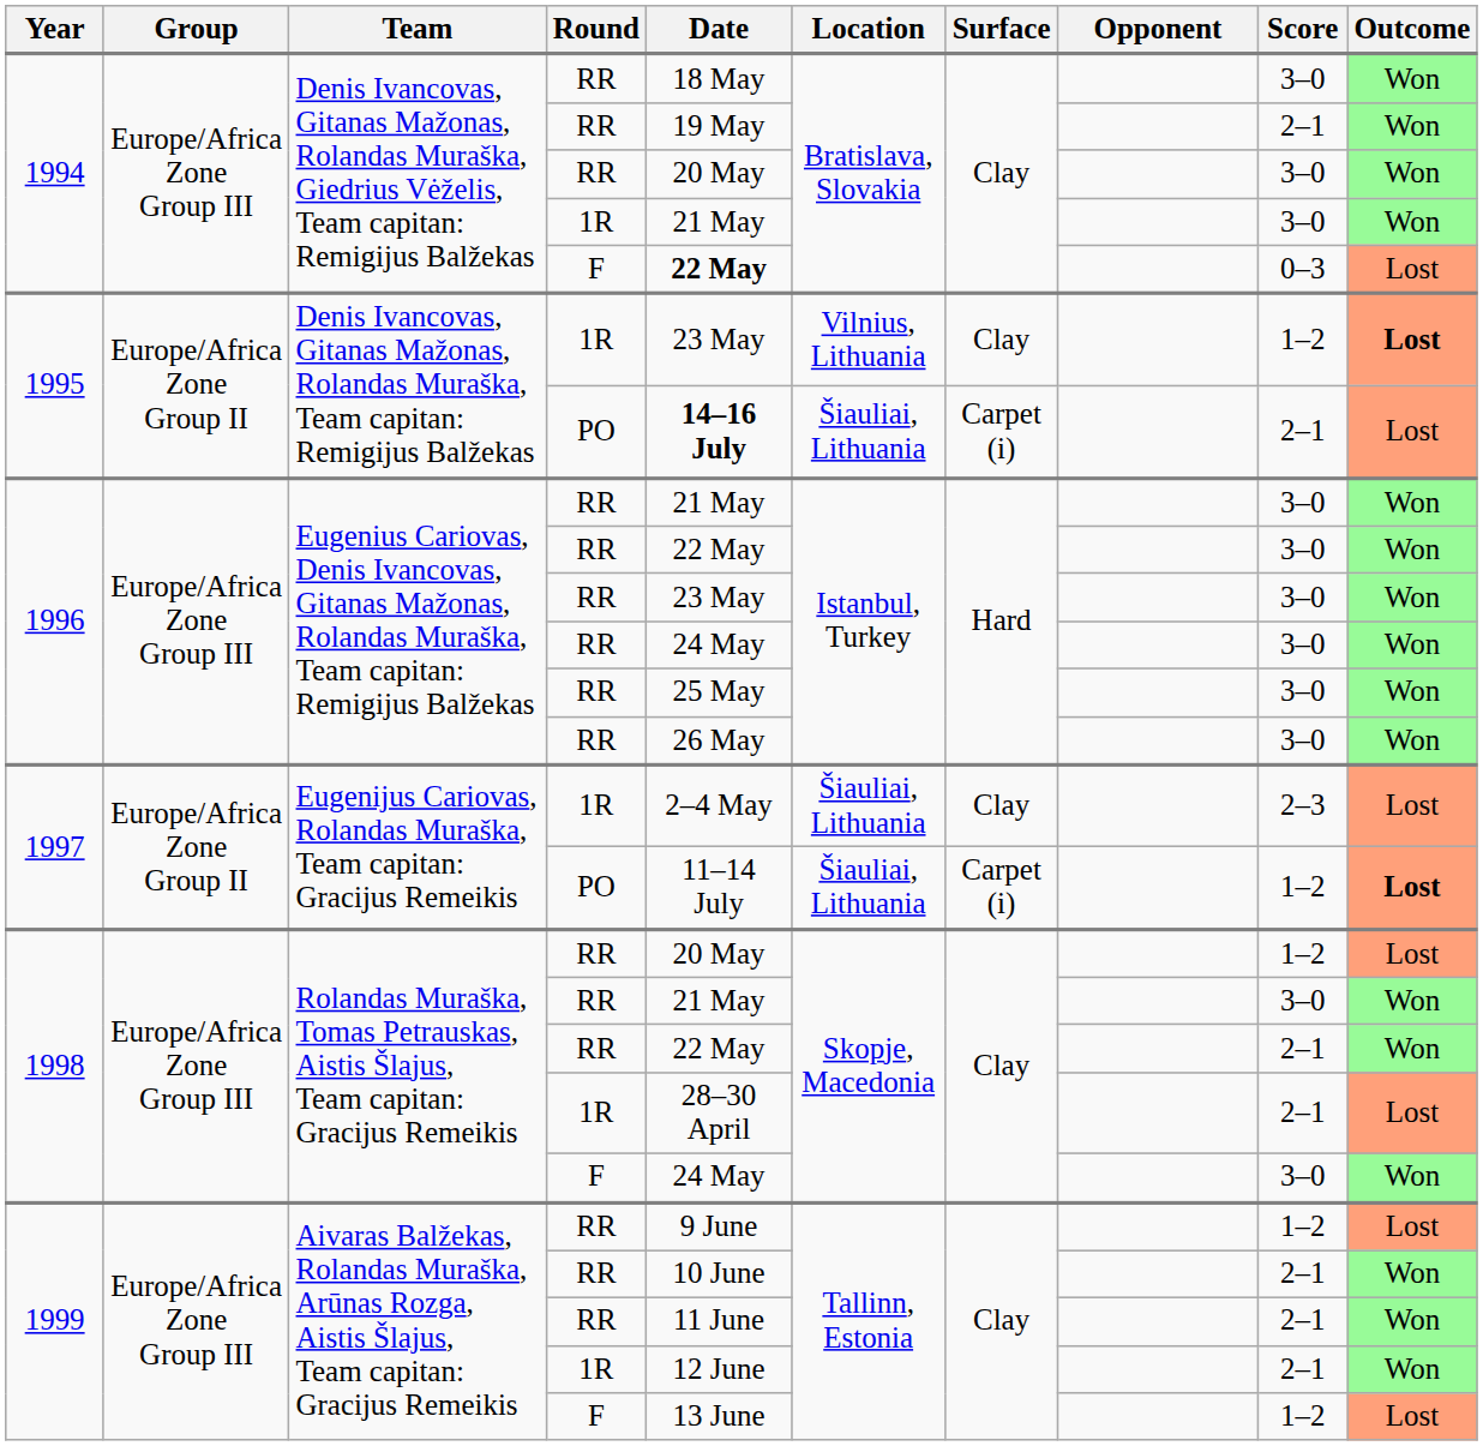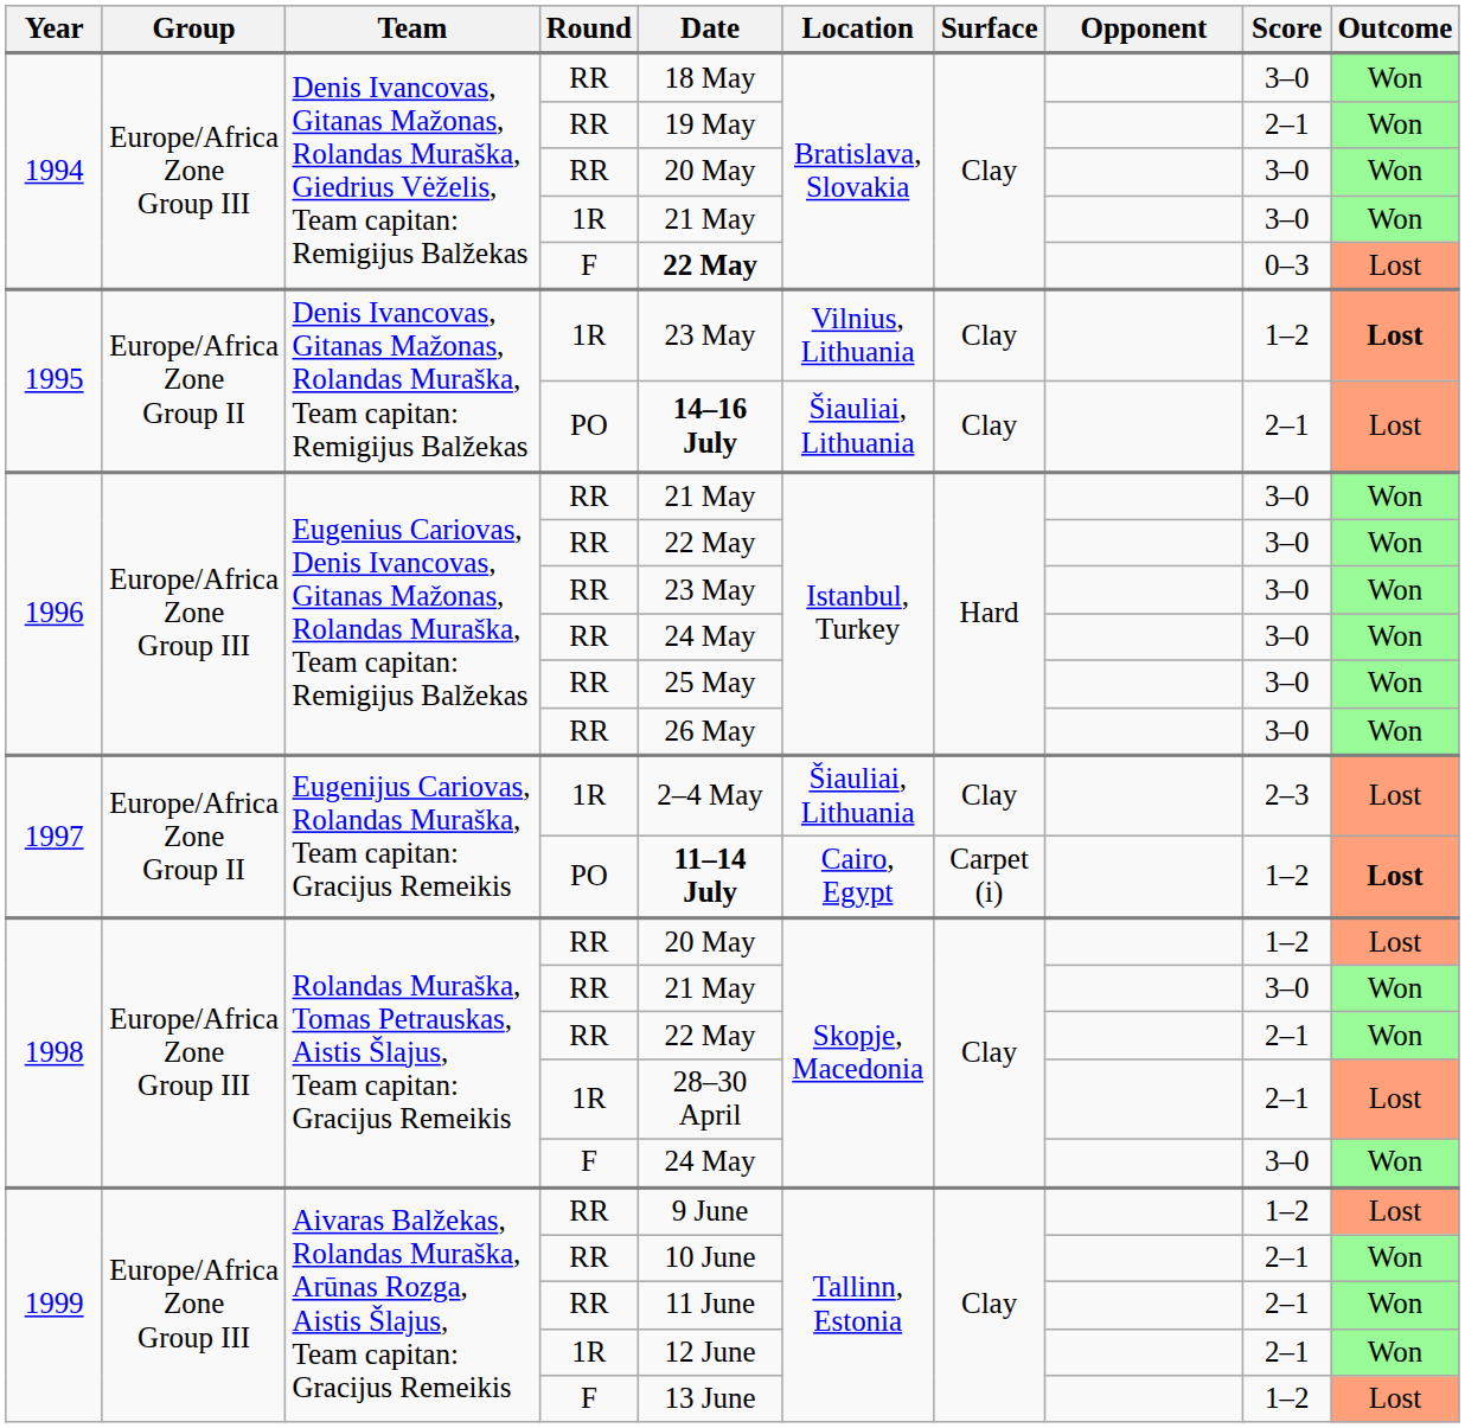1995 / PO | Surface: Carpet (i) -> Clay
1997 / PO | Date: normal -> bold
1997 / PO | Location: Šiauliai, Lithuania -> Cairo, Egypt
